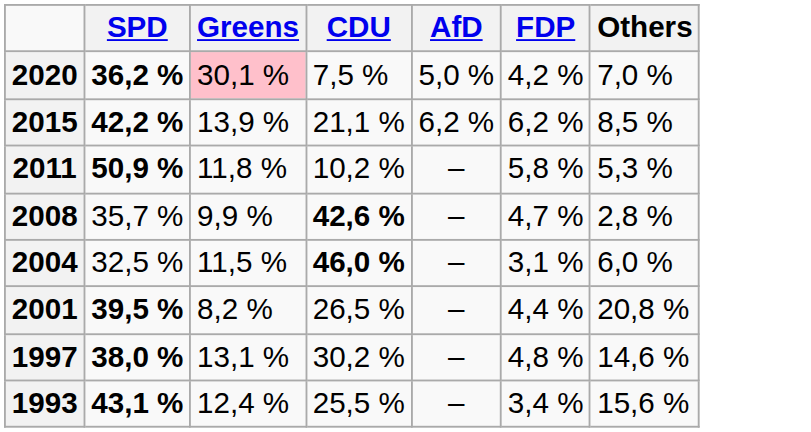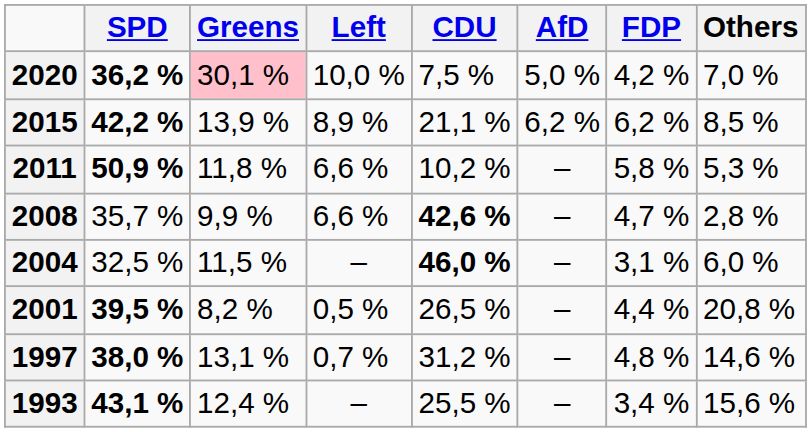+ column: Left | 10,0 % | 8,9 % | 6,6 % | 6,6 % | – | 0,5 % | 0,7 % | –
1997 | CDU: 30,2 % -> 31,2 %
